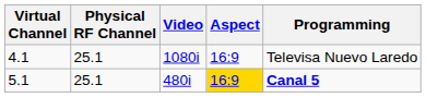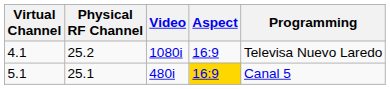4.1 | Physical RF Channel: 25.1 -> 25.2
5.1 | Programming: bold -> normal
